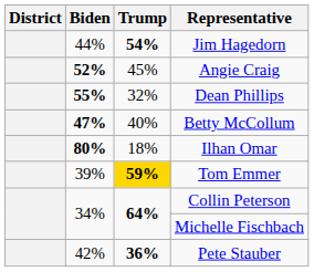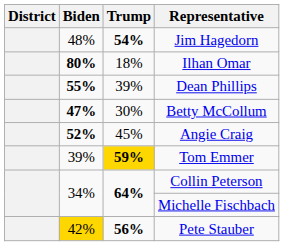Jim Hagedorn | Biden: 44% -> 48%
rows swapped: Angie Craig <-> Ilhan Omar
Dean Phillips | Trump: 32% -> 39%
Betty McCollum | Trump: 40% -> 30%
Pete Stauber | Biden: no background -> gold background
Pete Stauber | Trump: 36% -> 56%
